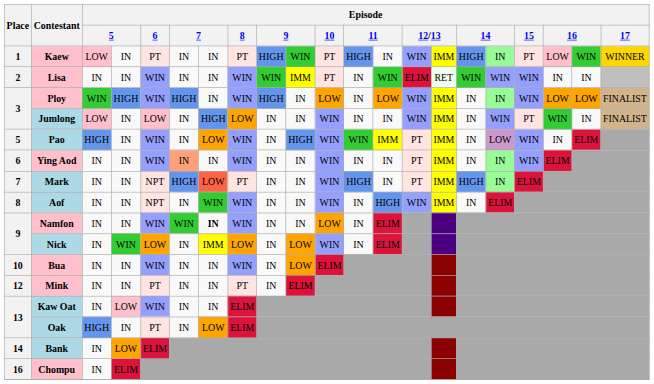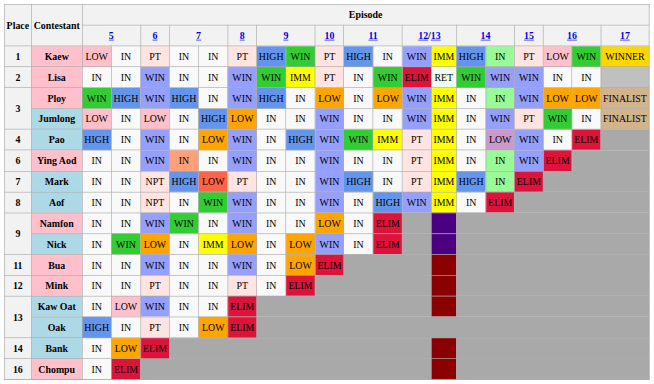Pao | Place: 5 -> 4
Namfon | column 7: bold -> normal
Bua | Place: 10 -> 11
